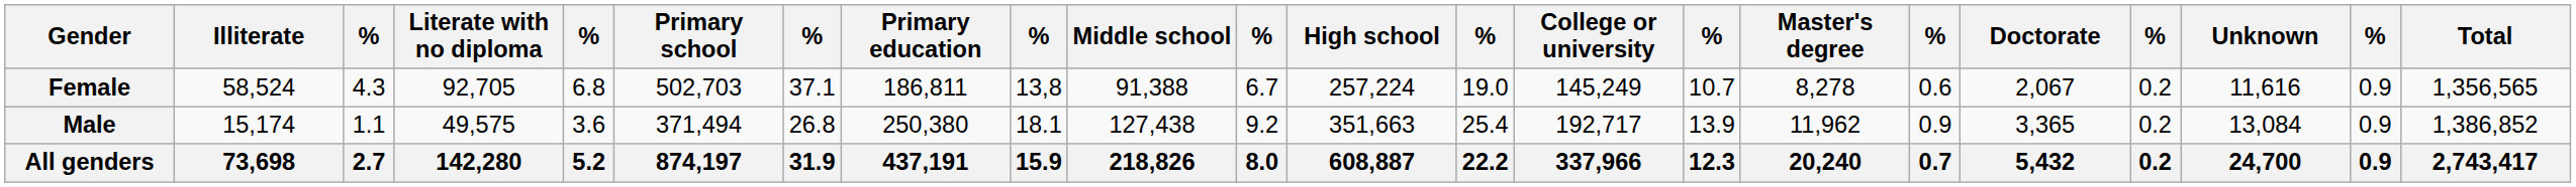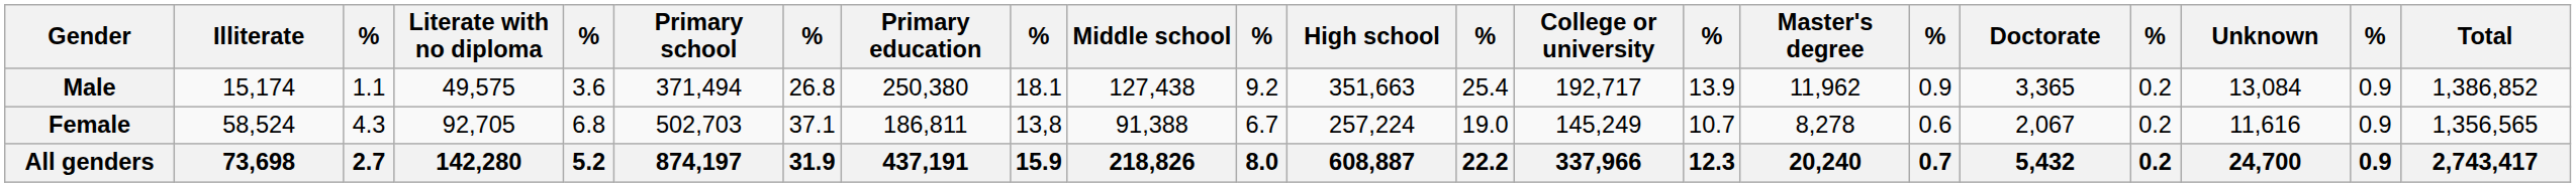rows swapped: Male <-> Female
